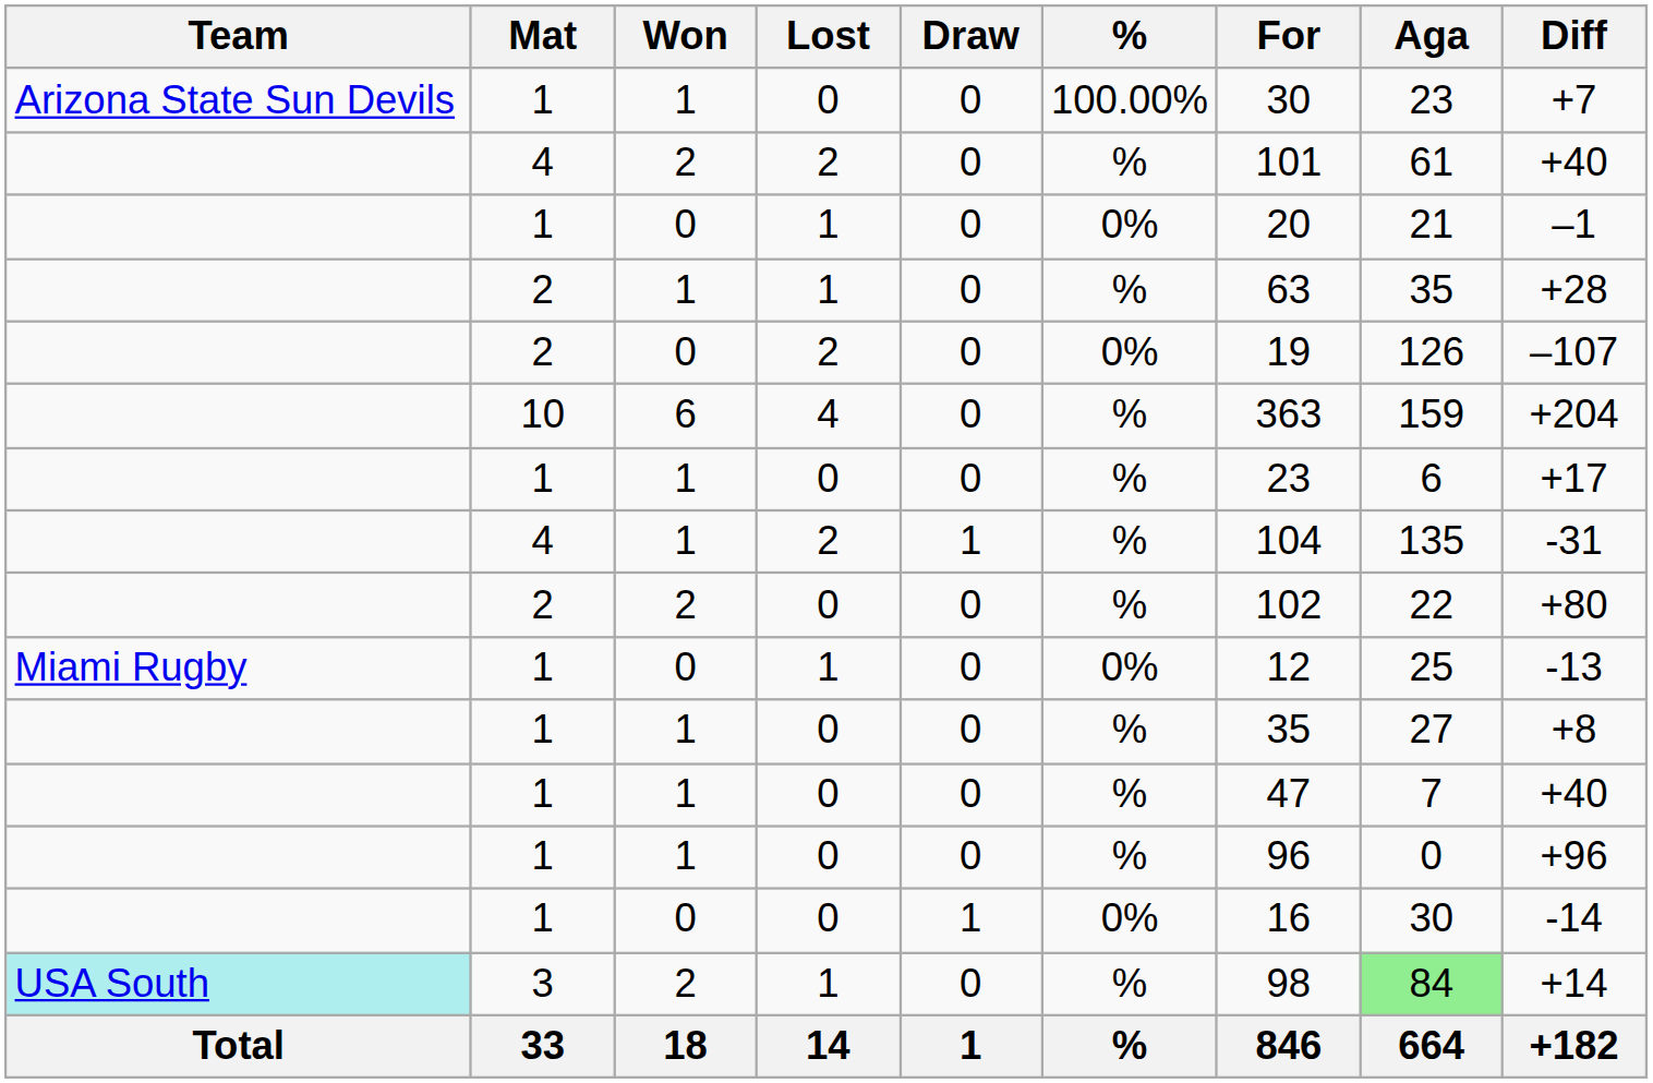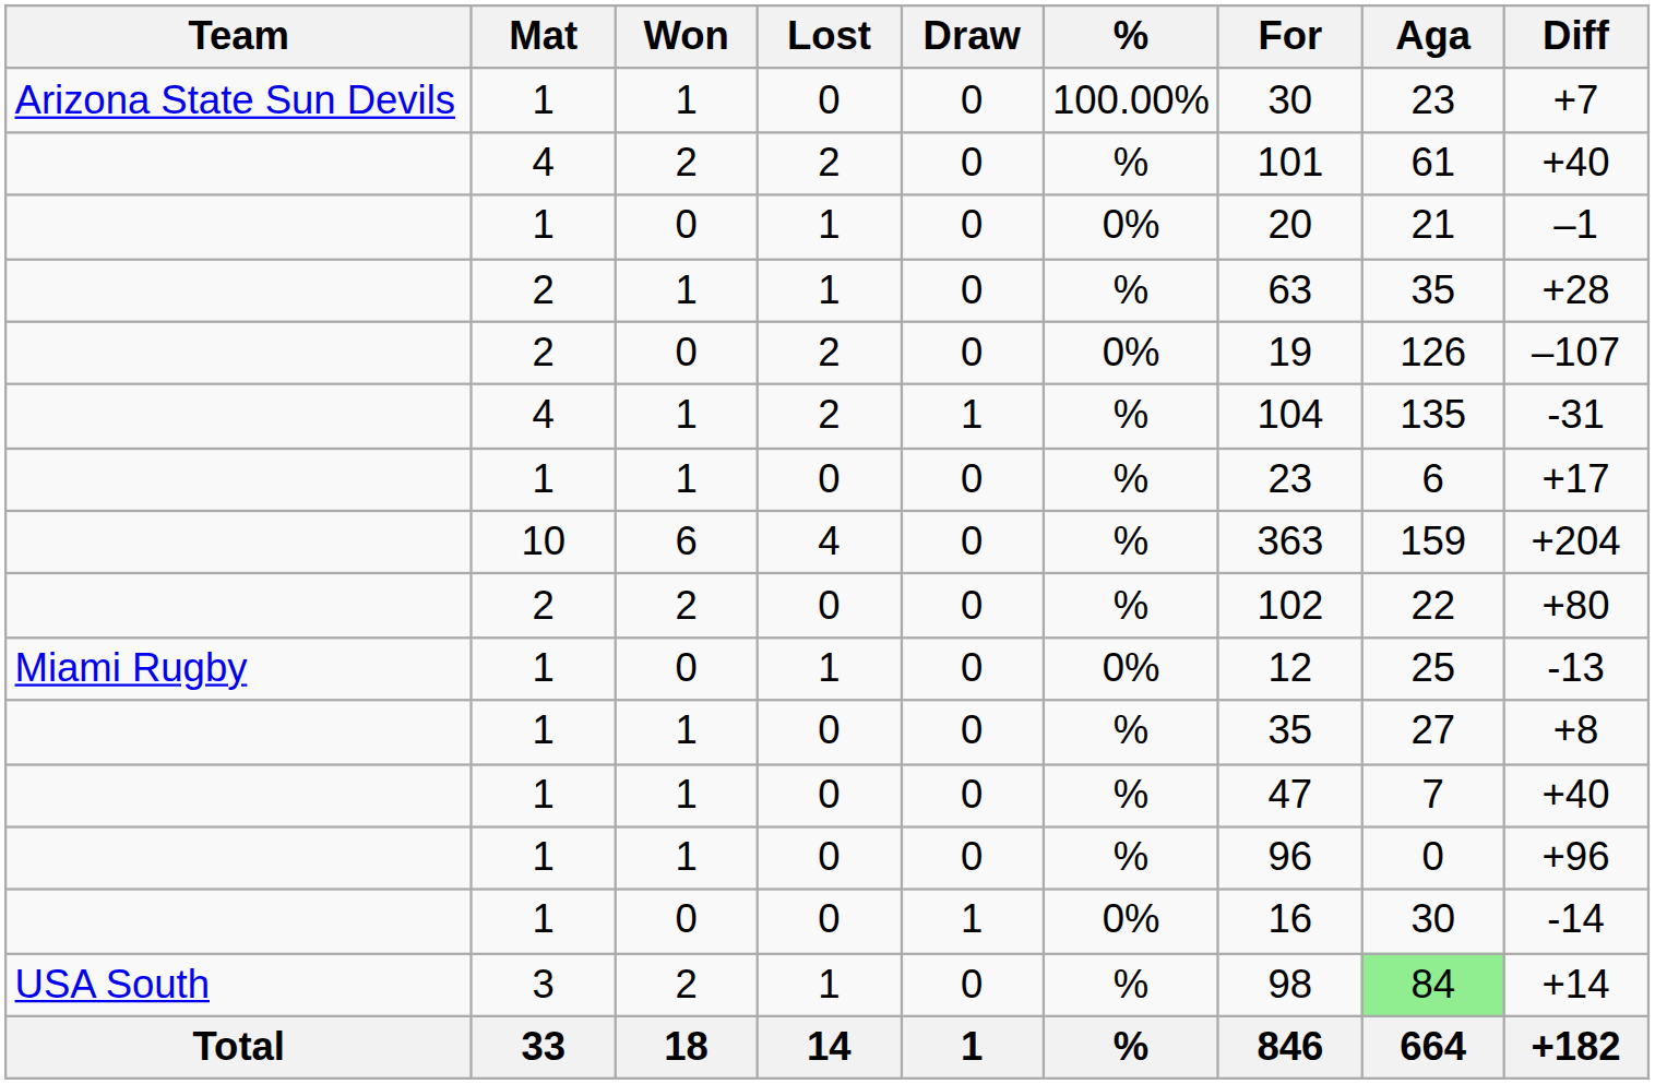rows swapped: 10 <-> 4 / 1
3 | Team: paleturquoise background -> no background
